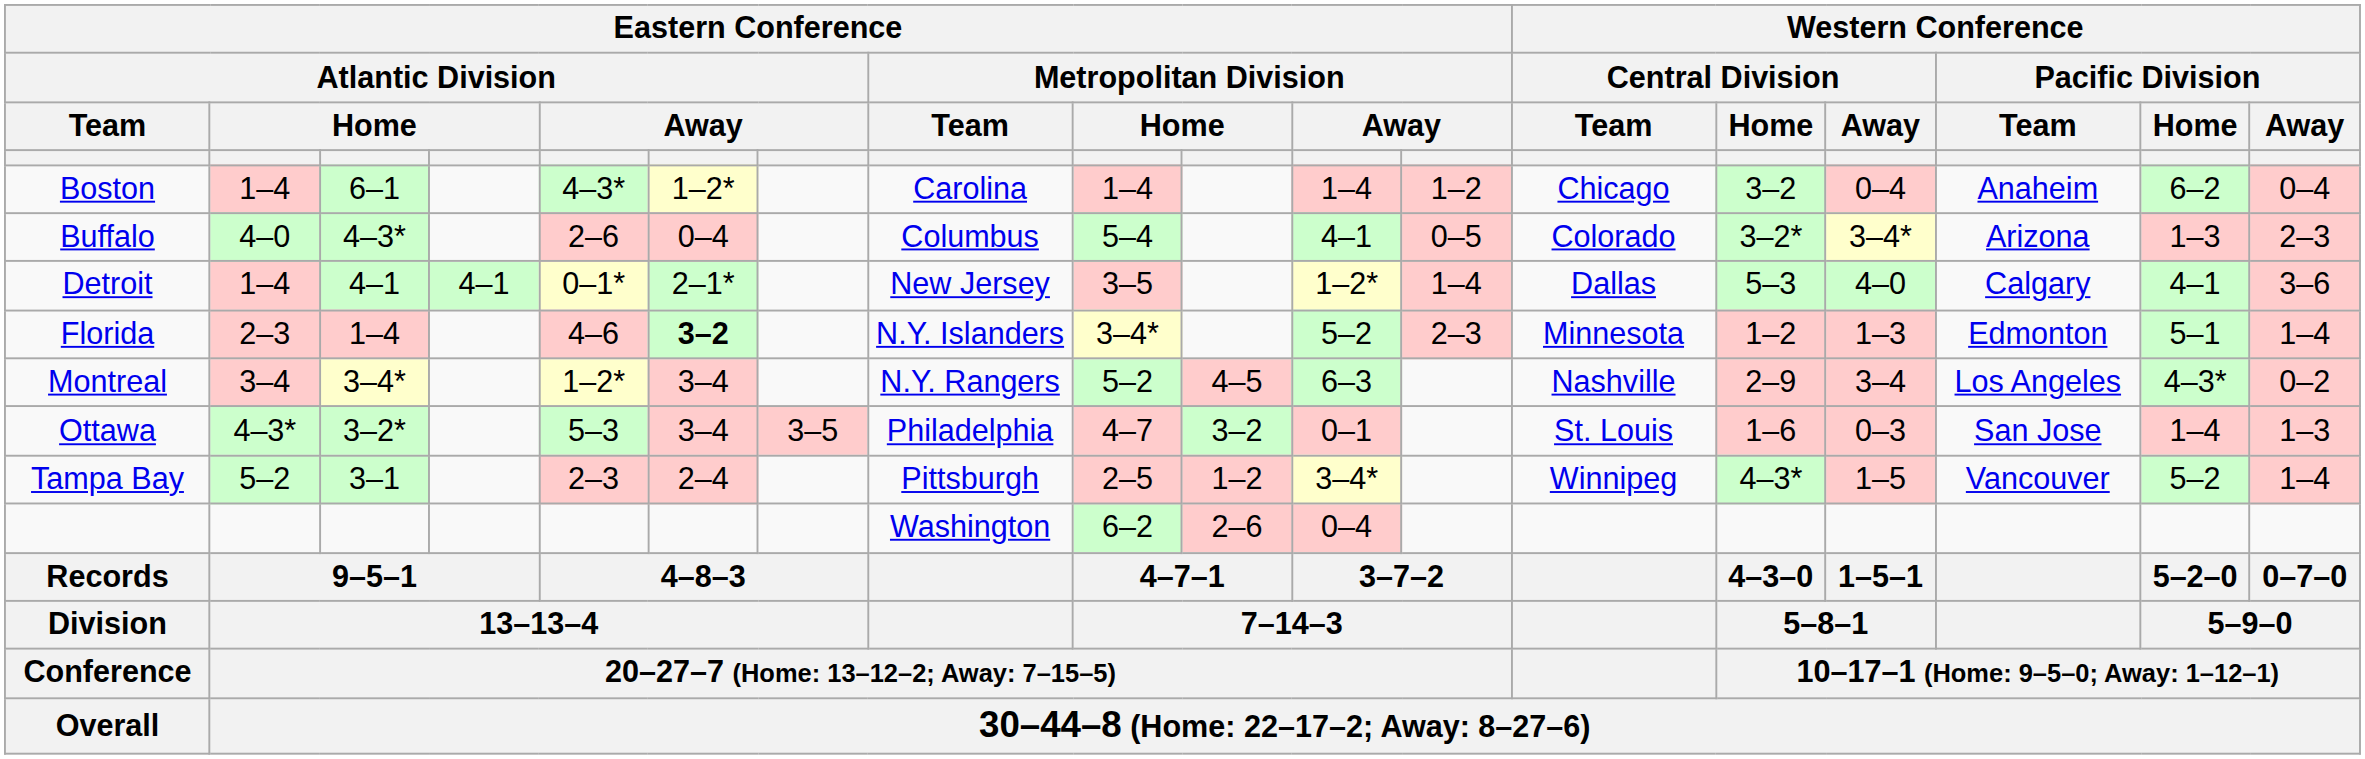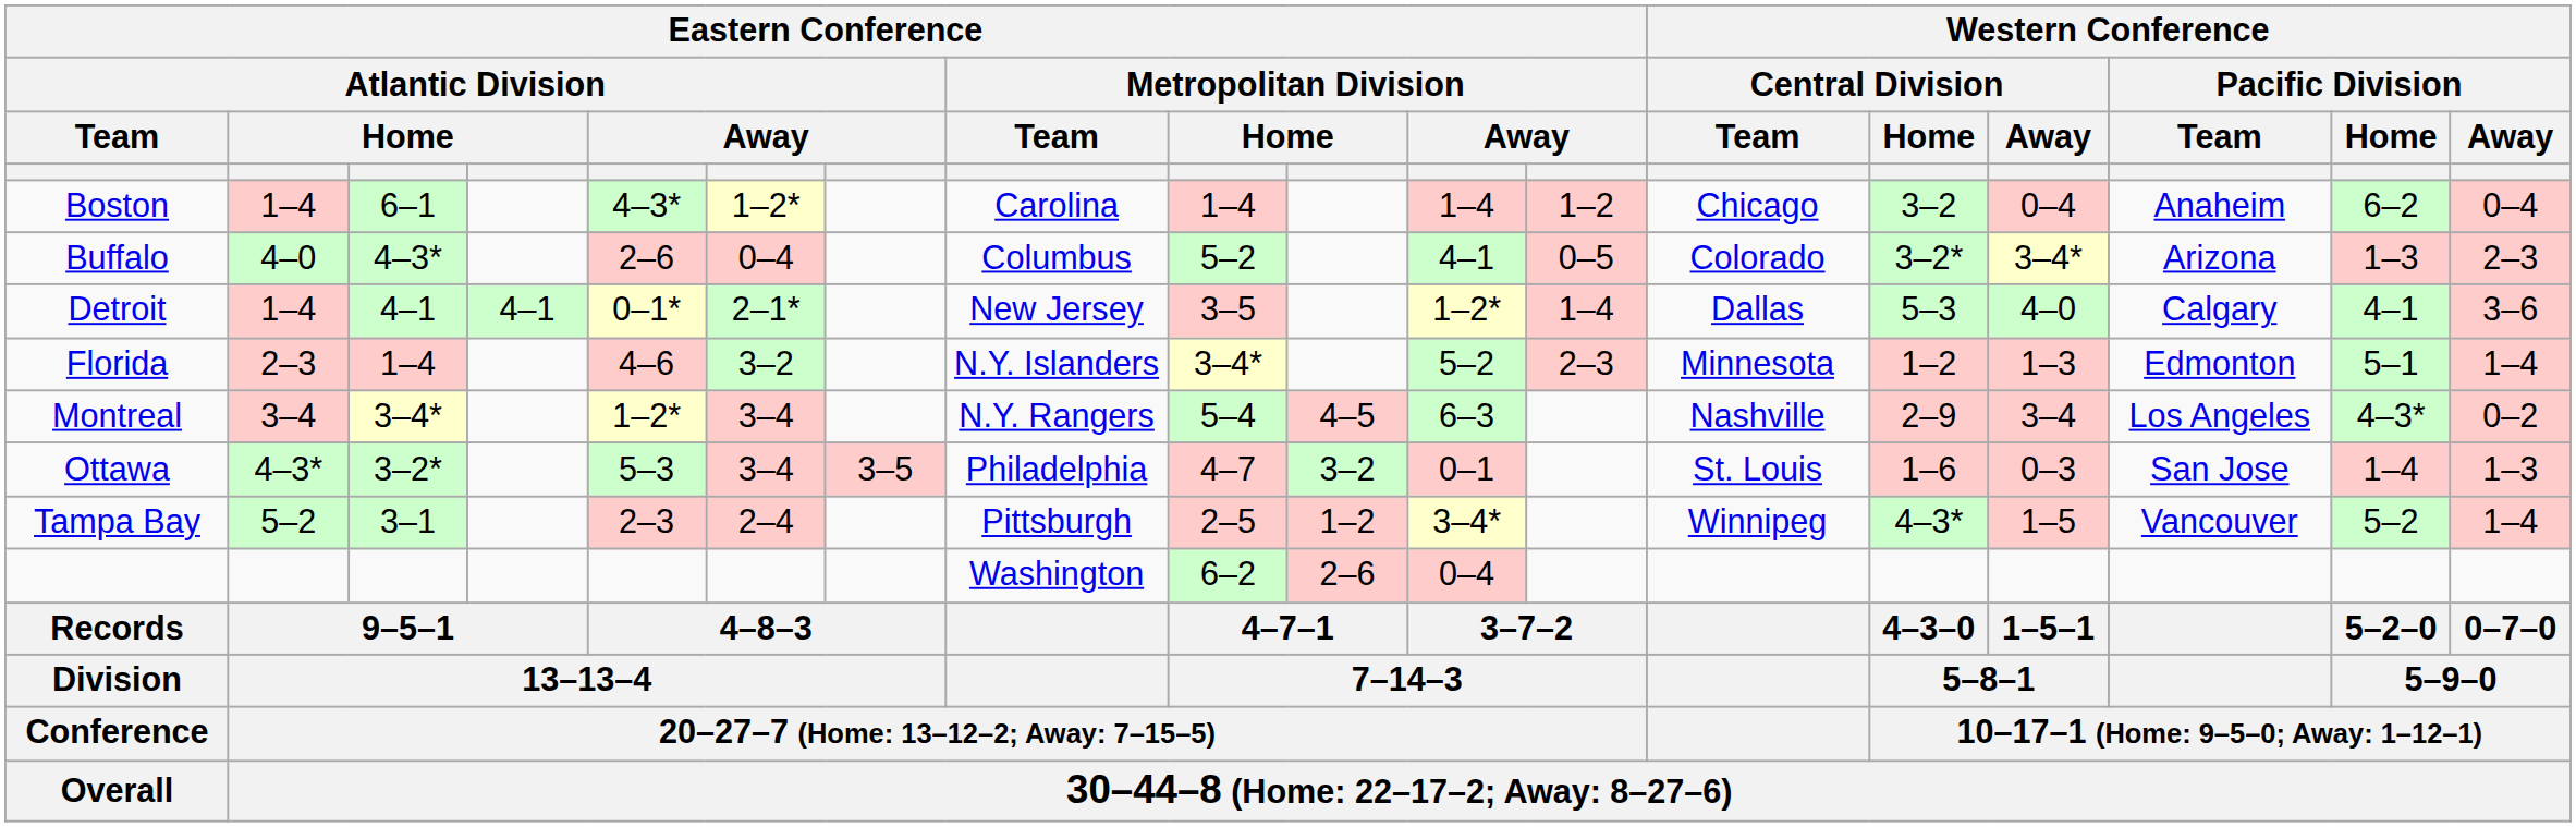Buffalo | column 9: 5–4 -> 5–2
Florida | column 6: bold -> normal
Montreal | column 9: 5–2 -> 5–4
